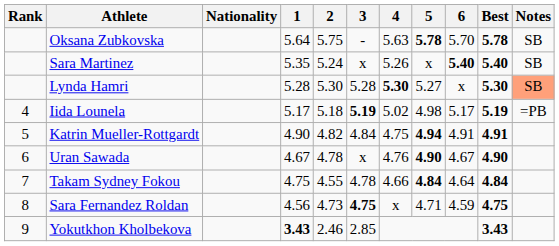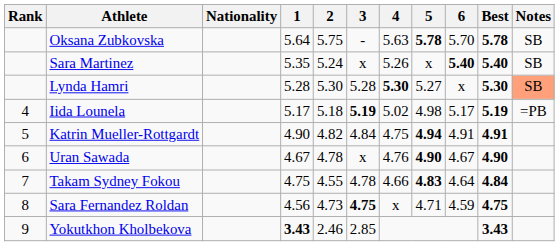Takam Sydney Fokou | 5: 4.84 -> 4.83
